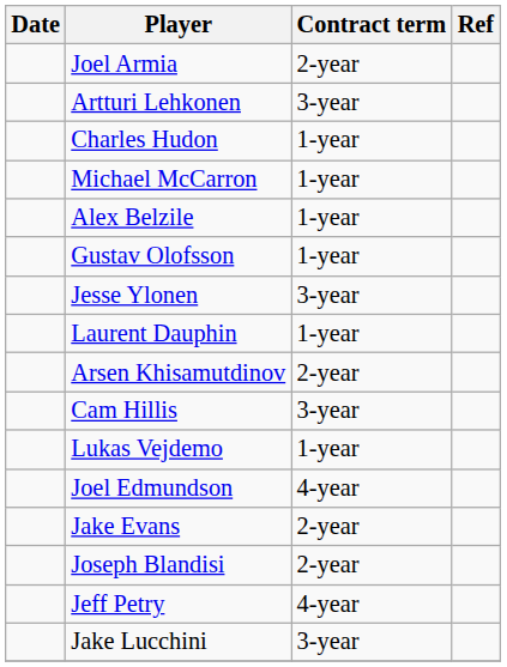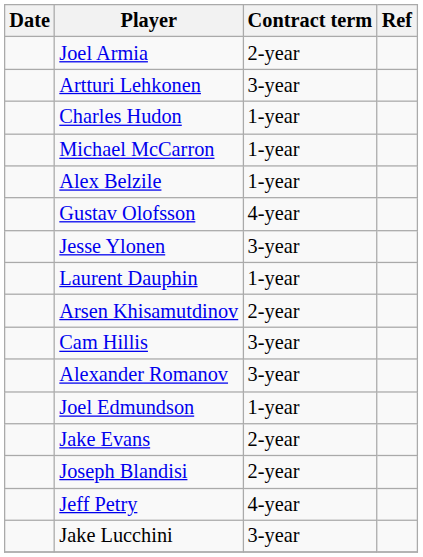Gustav Olofsson | Contract term: 1-year -> 4-year
+ row: Alexander Romanov | 3-year
- row: Lukas Vejdemo | 1-year
Joel Edmundson | Contract term: 4-year -> 1-year
